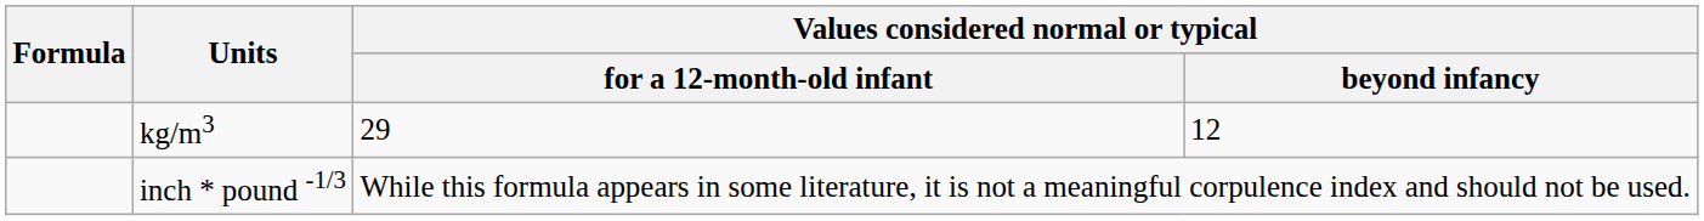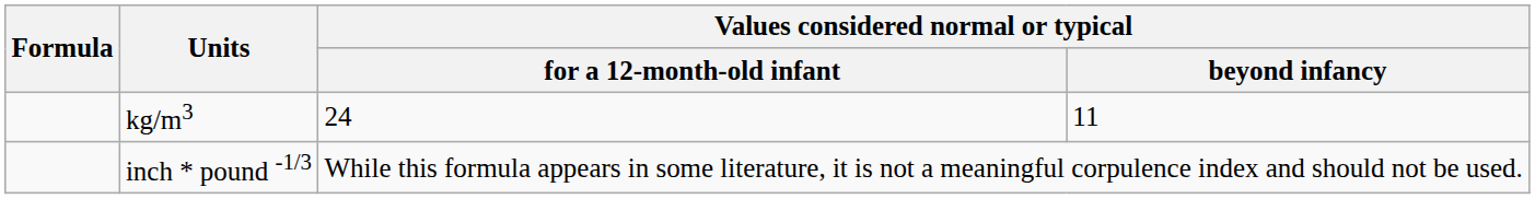kg/m3 | column 3: 29 -> 24
kg/m3 | Values considered normal or typical / beyond infancy: 12 -> 11
